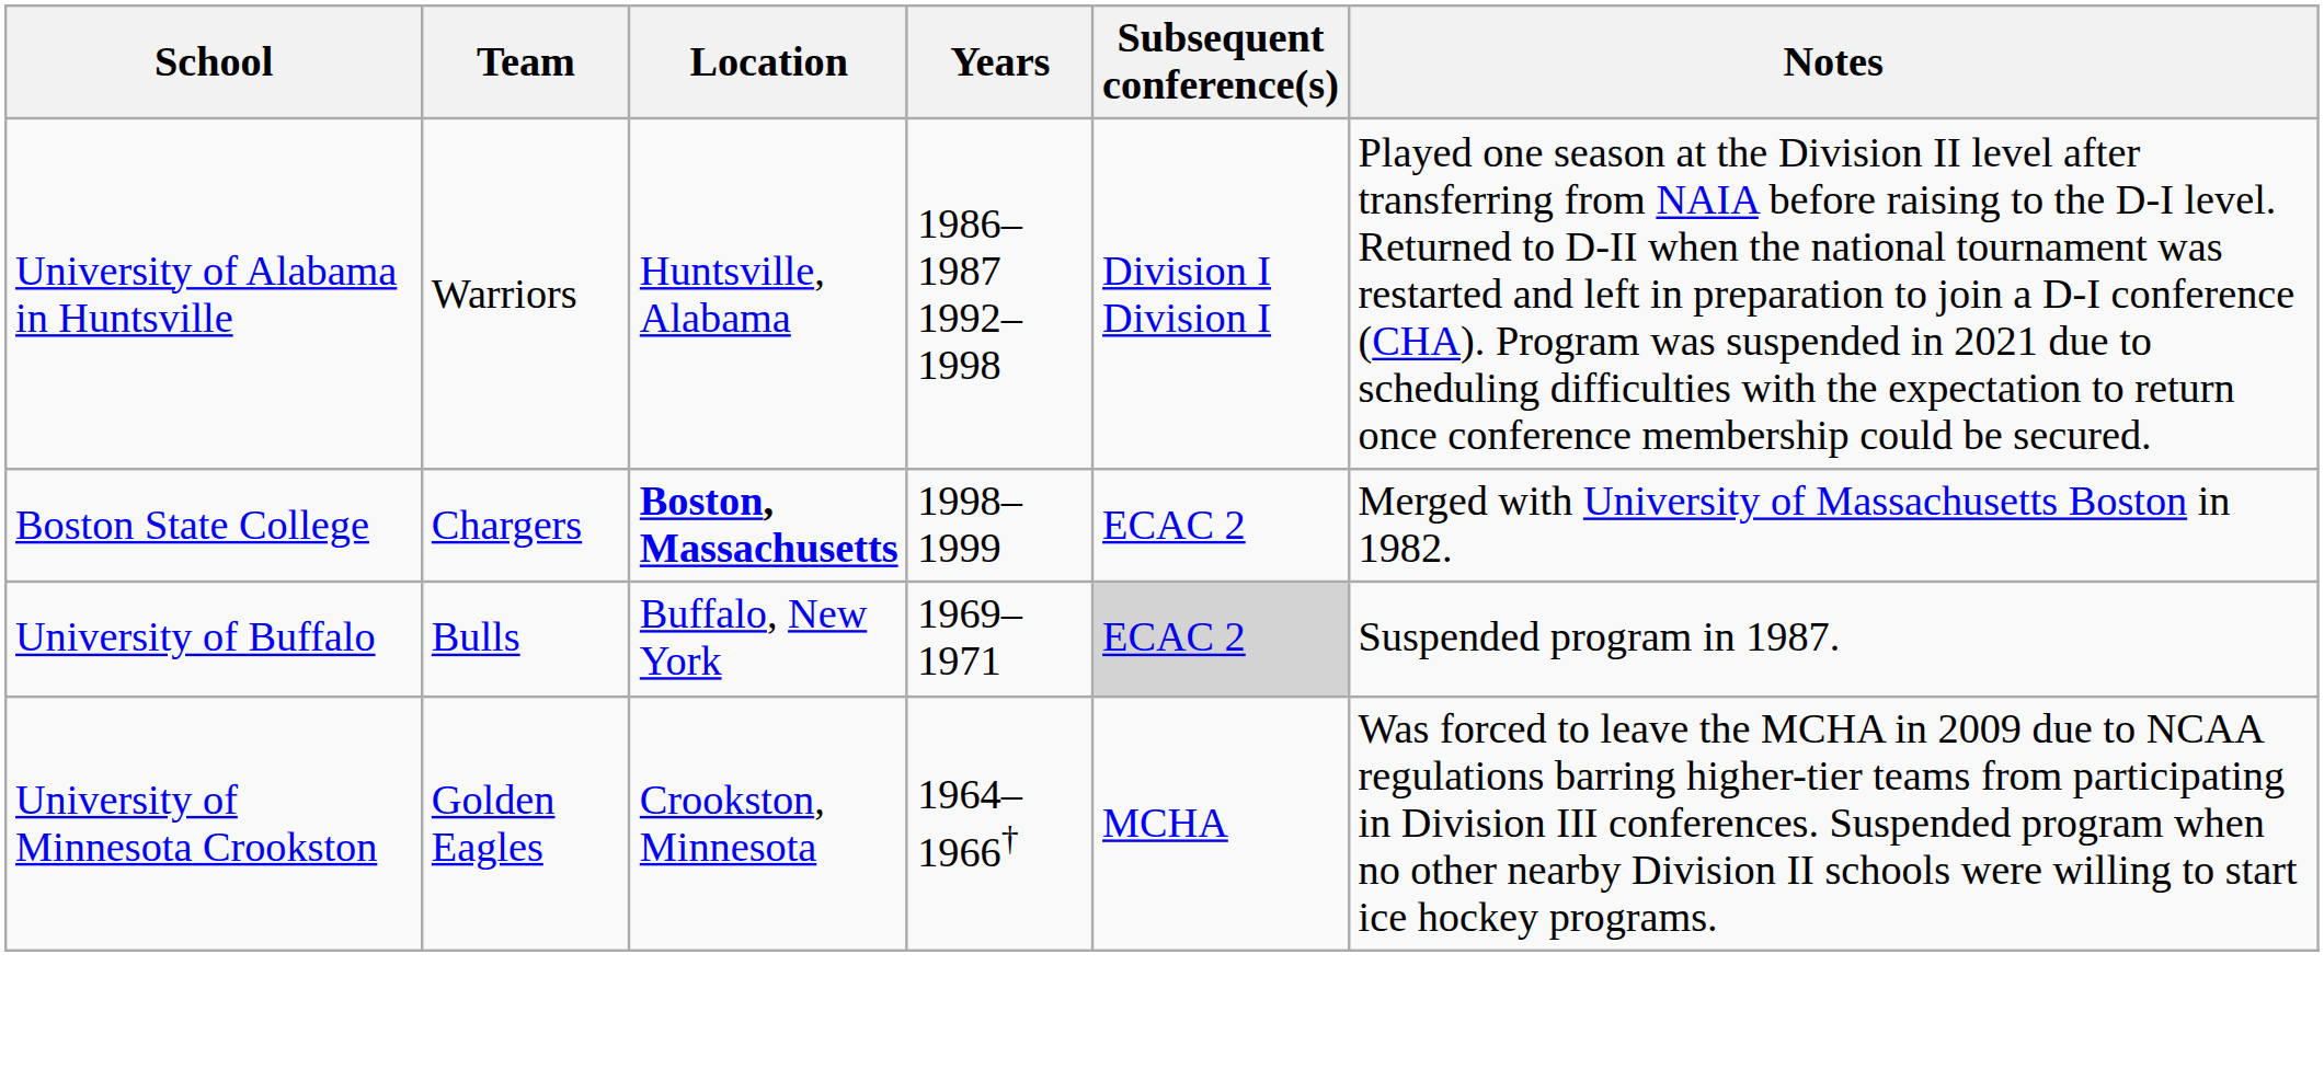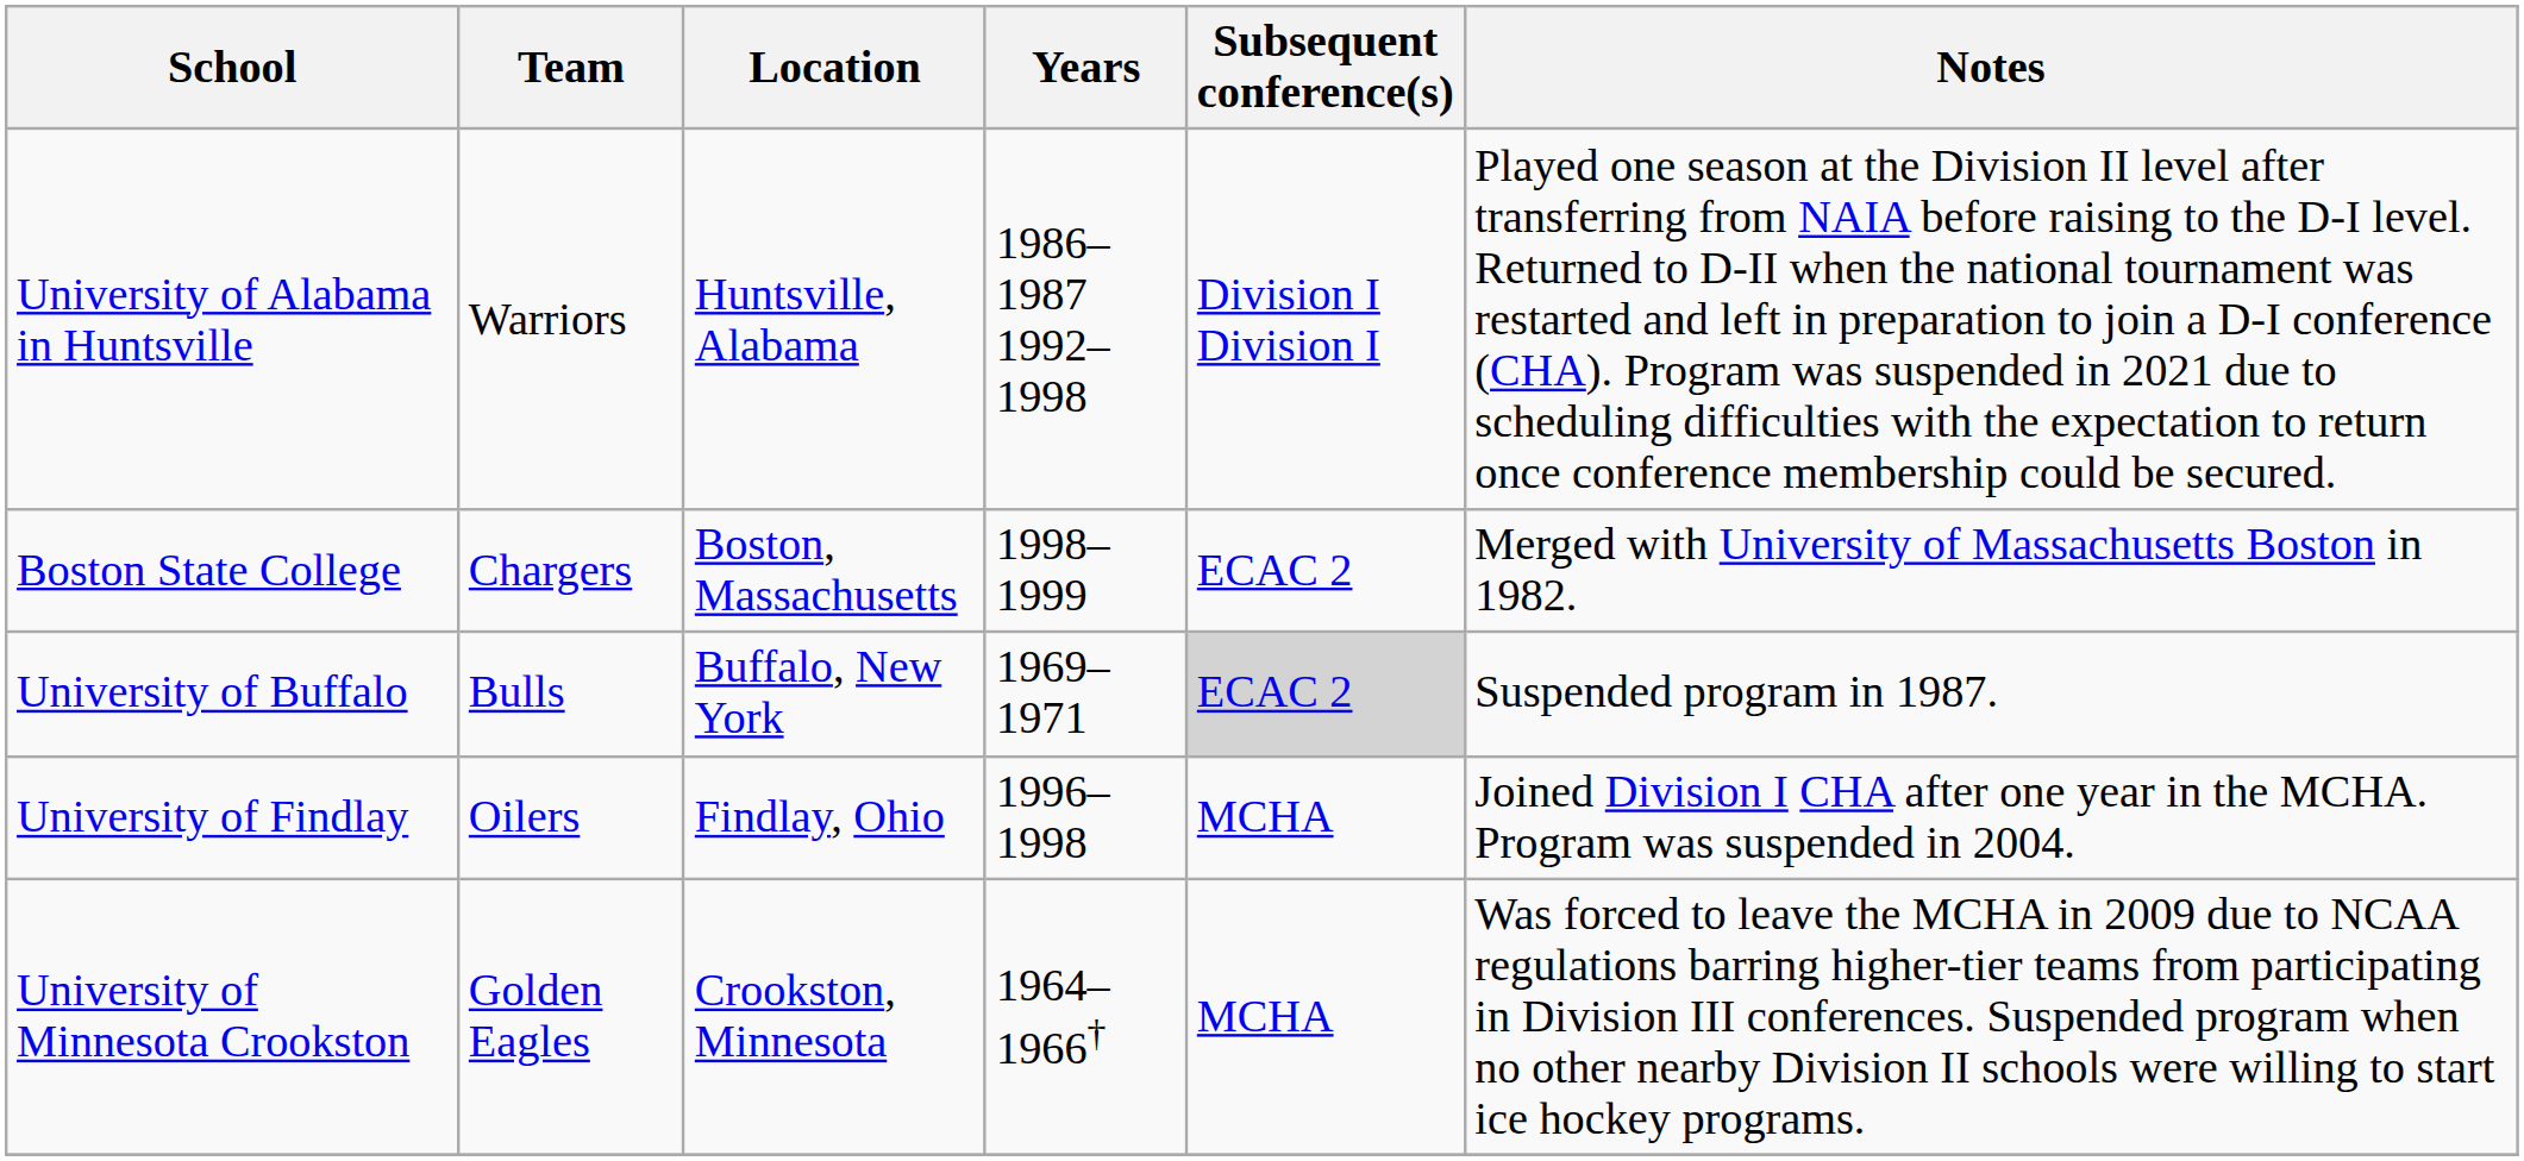Boston State College | Location: bold -> normal
+ row: University of Findlay | Oilers | Findlay, Ohio | 1996–1998 | MCHA | Joined Division I CHA after one year in the MCHA. Program was suspended in 2004.
